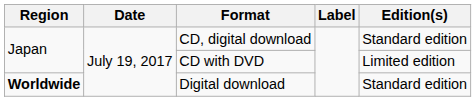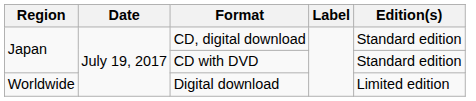CD with DVD | Edition(s): Limited edition -> Standard edition
Digital download | Region: bold -> normal
Digital download | Edition(s): Standard edition -> Limited edition
